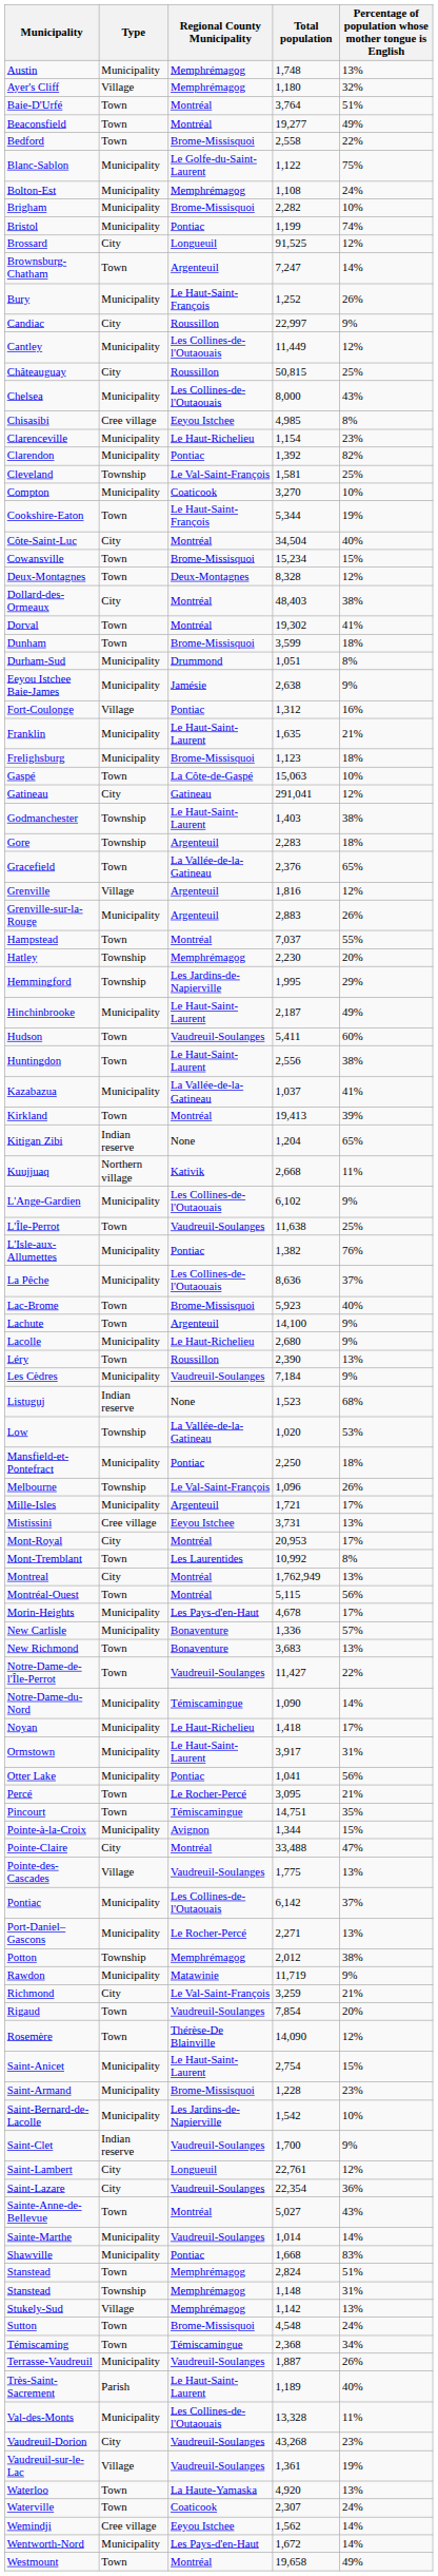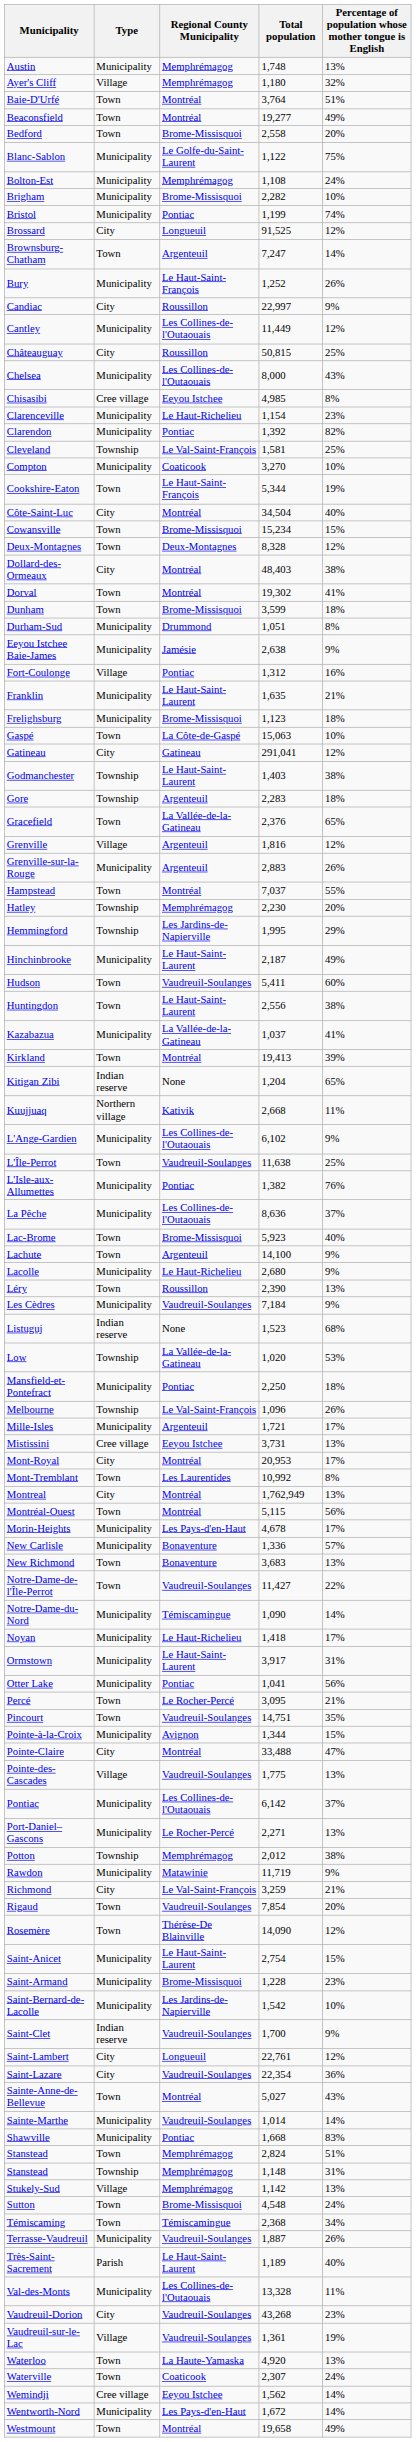Bedford | Percentage of population whose mother tongue is English: 22% -> 20%
Pincourt | Regional County Municipality: Témiscamingue -> Vaudreuil-Soulanges
